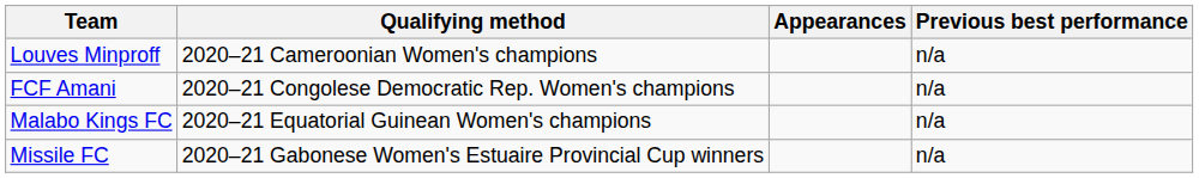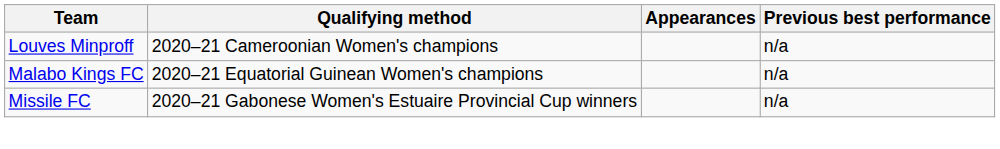- row: FCF Amani | 2020–21 Congolese Democratic Rep. Women's champions | n/a
